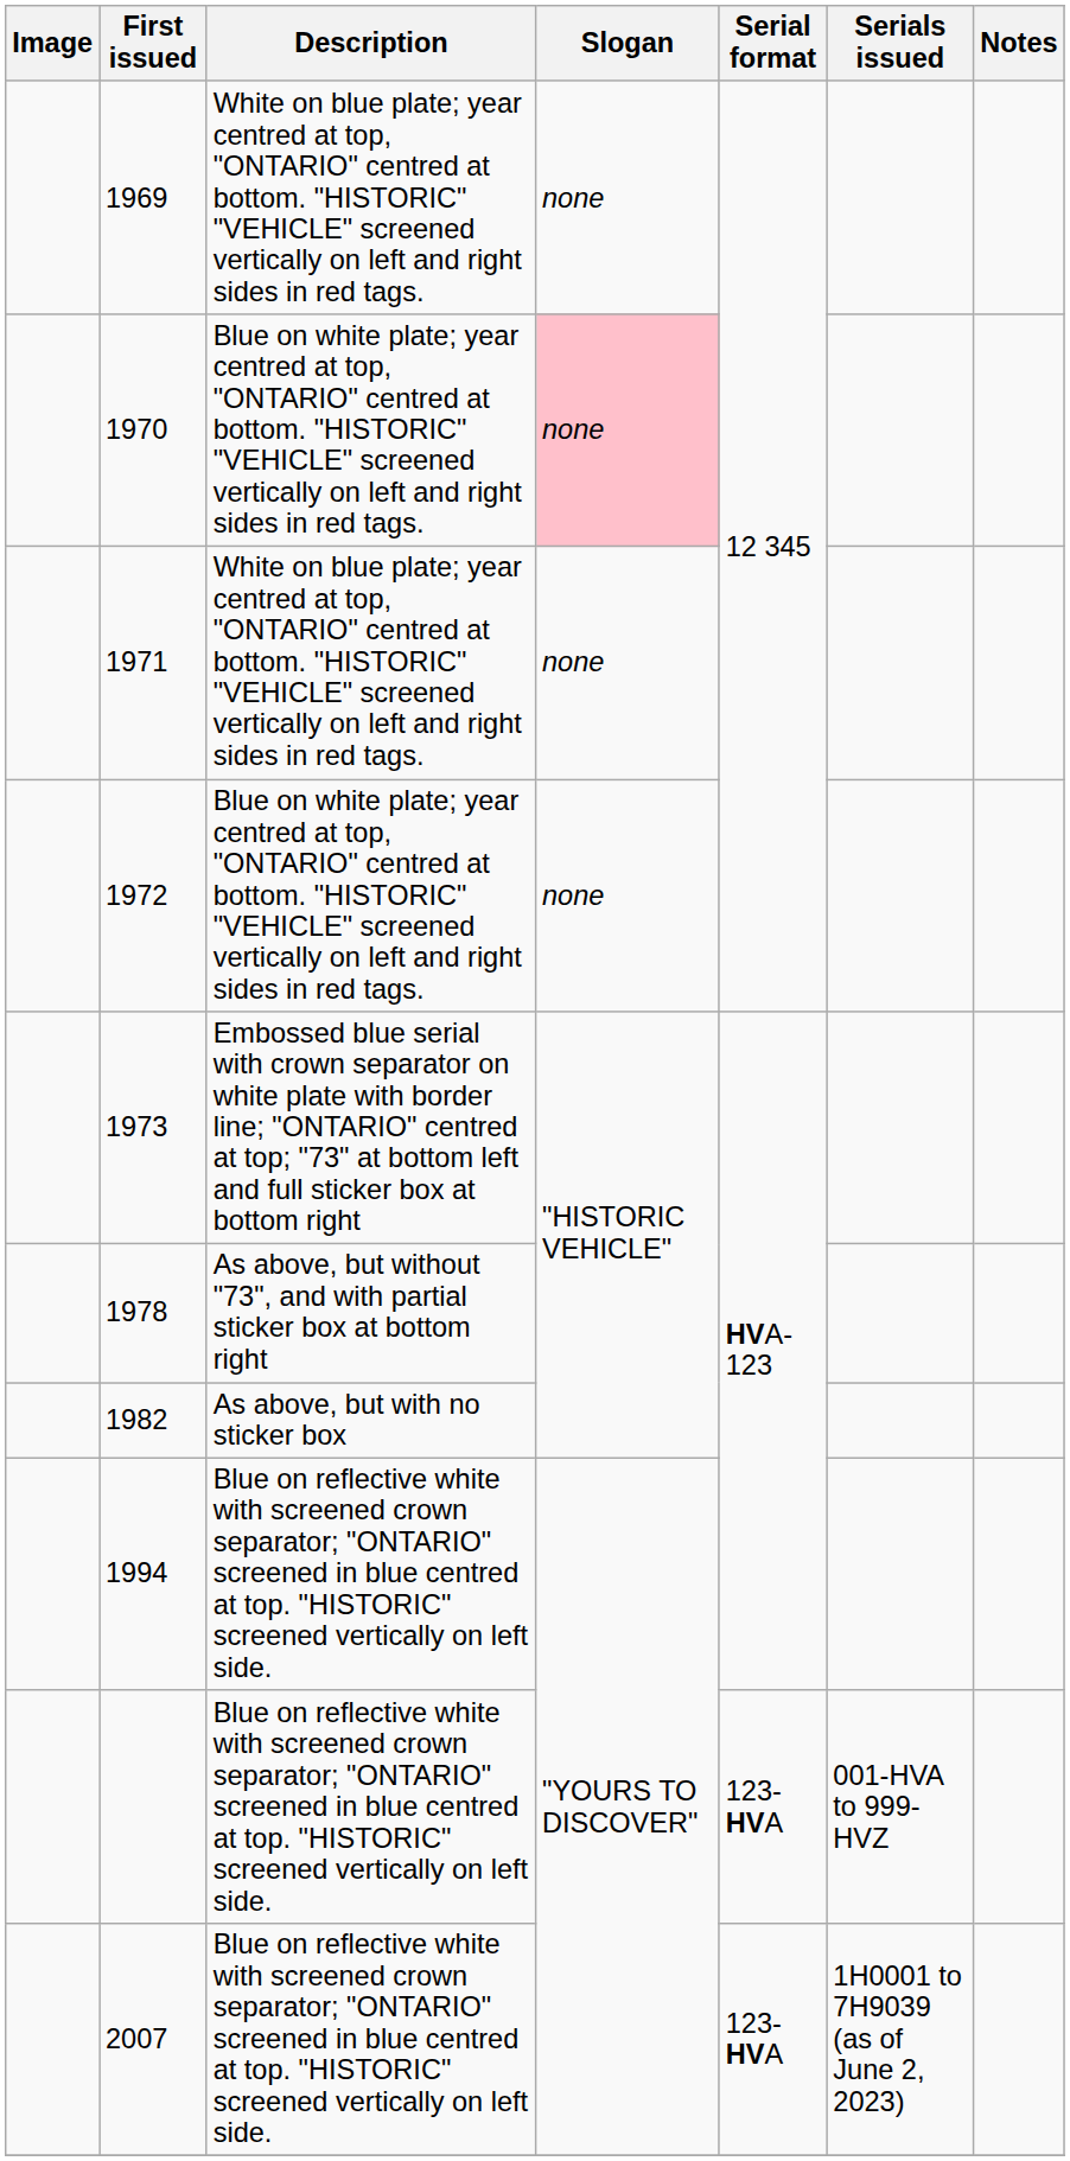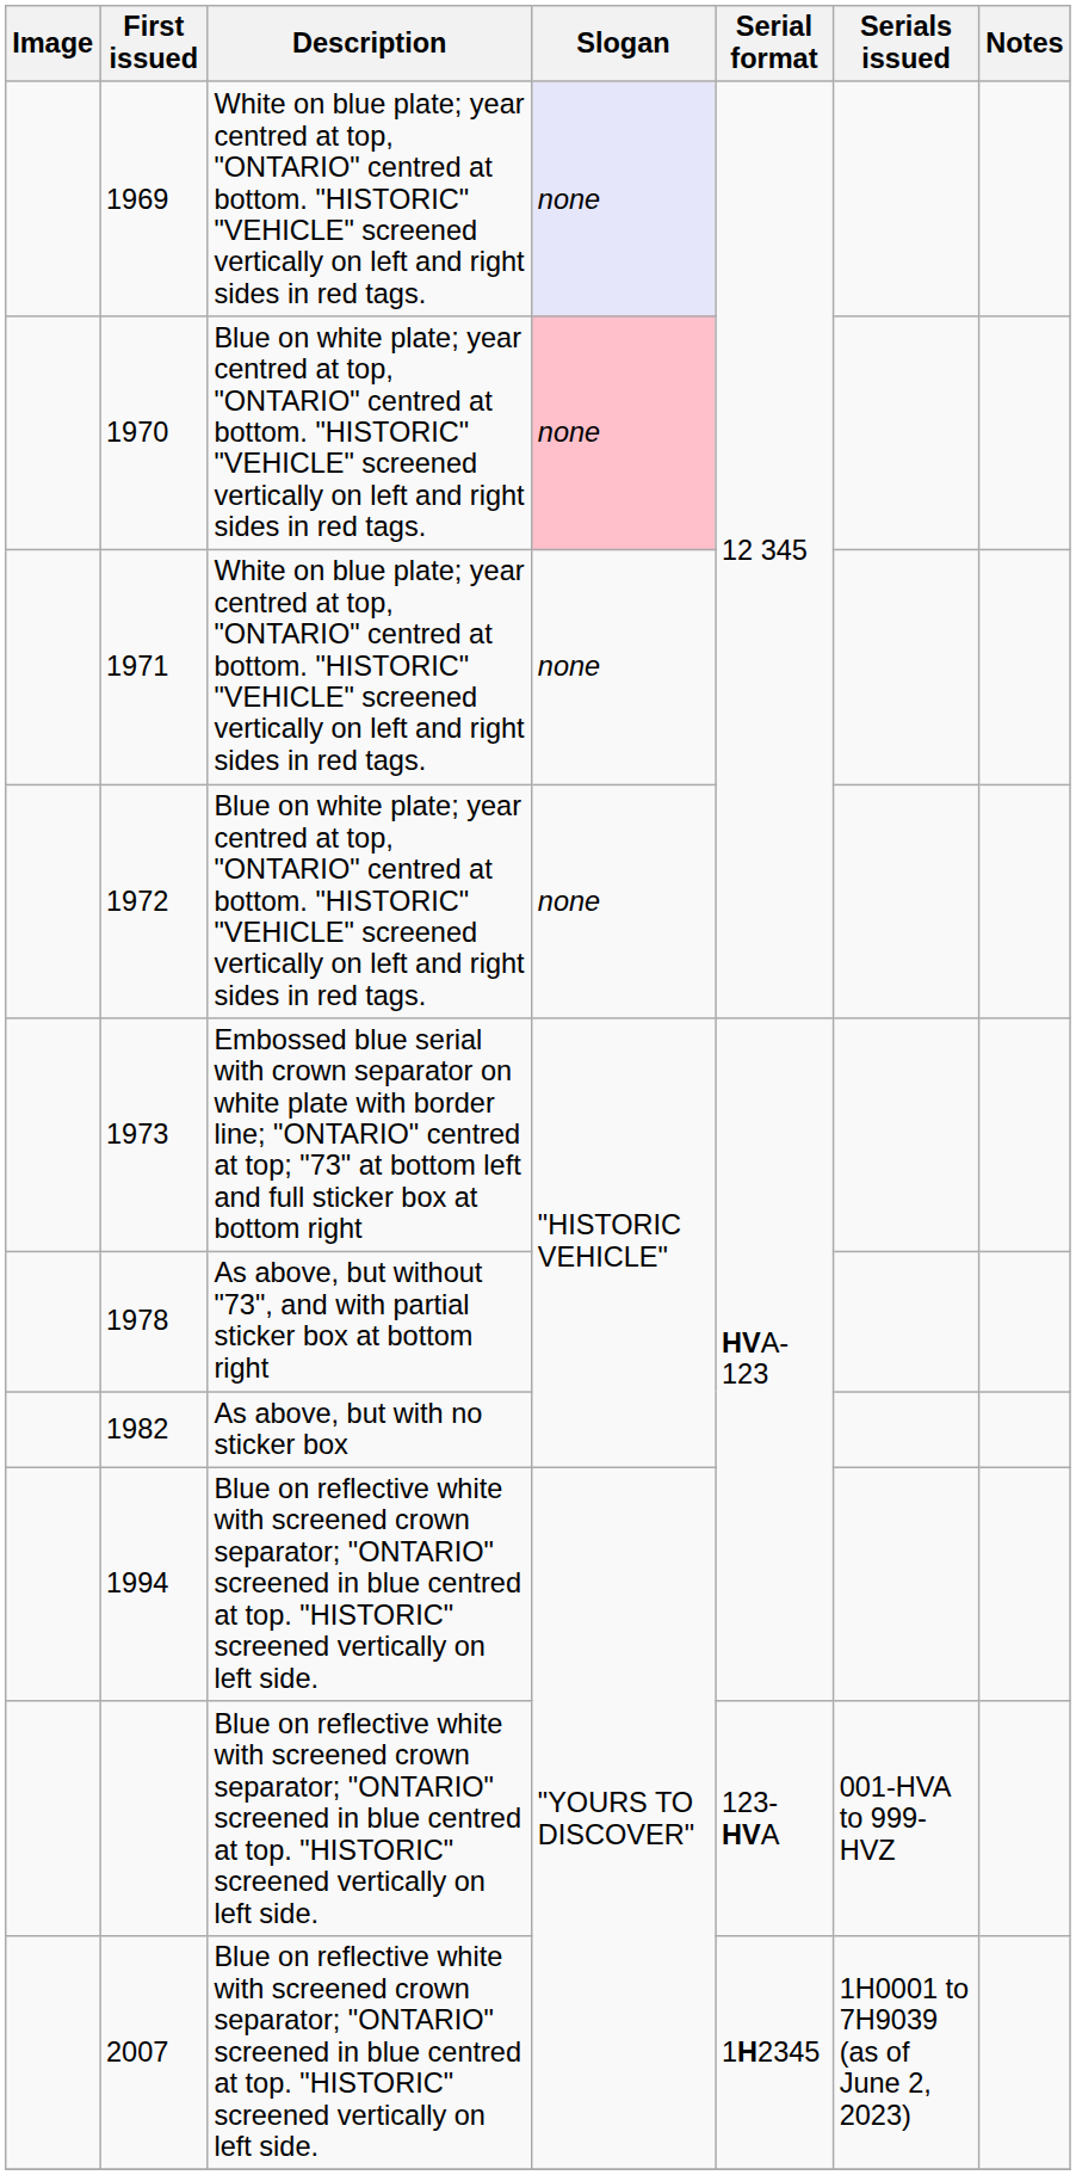1969 | Slogan: no background -> lavender background
2007 | Serial format: 123-HVA -> 1H2345
